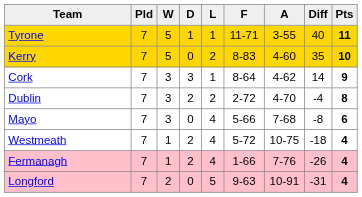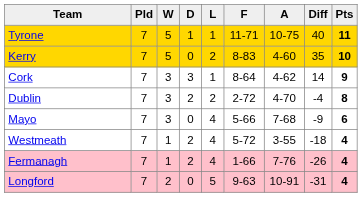Tyrone | A: 3-55 -> 10-75
Mayo | Diff: -8 -> -9
Westmeath | A: 10-75 -> 3-55
